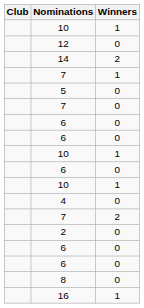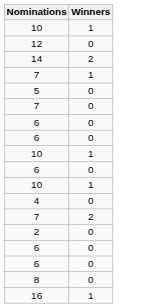- column: Club
